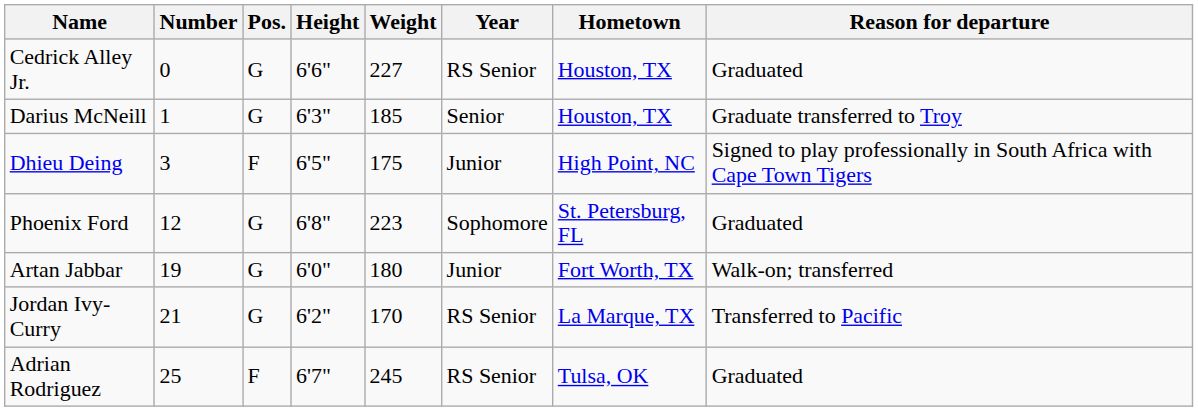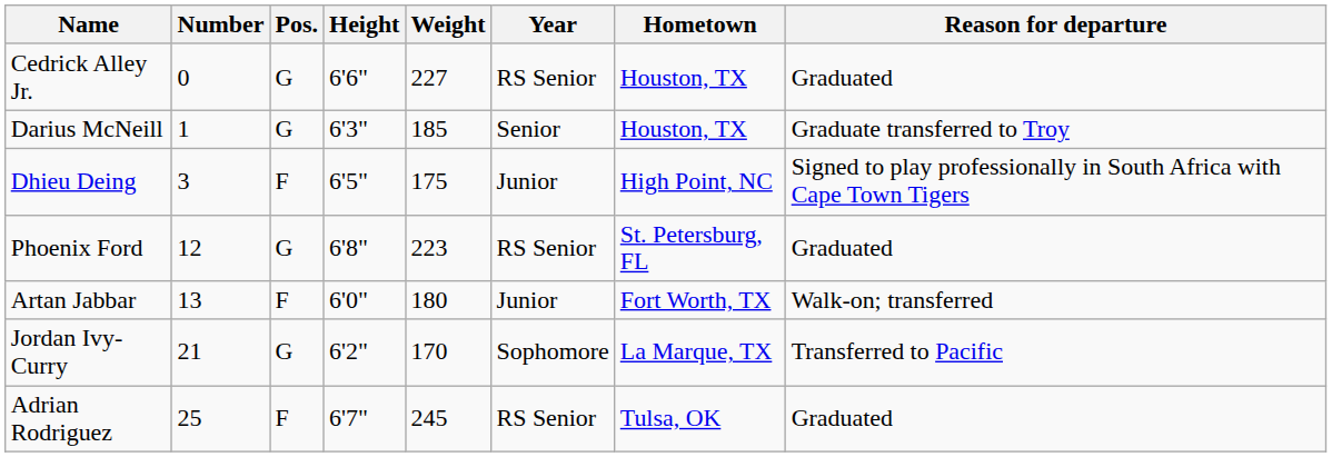Phoenix Ford | Year: Sophomore -> RS Senior
Artan Jabbar | Number: 19 -> 13
Artan Jabbar | Pos.: G -> F
Jordan Ivy-Curry | Year: RS Senior -> Sophomore
